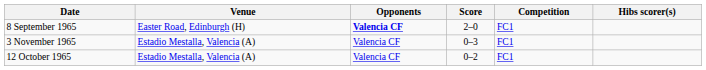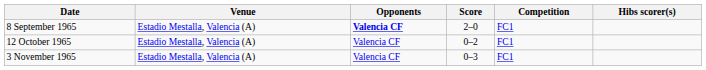8 September 1965 | Venue: Easter Road, Edinburgh (H) -> Estadio Mestalla, Valencia (A)
rows swapped: 12 October 1965 <-> 3 November 1965
